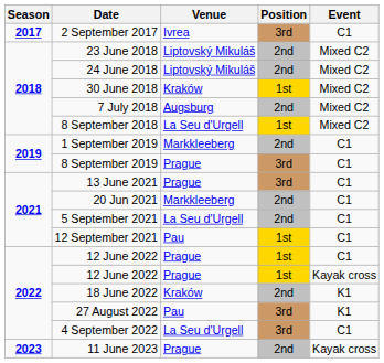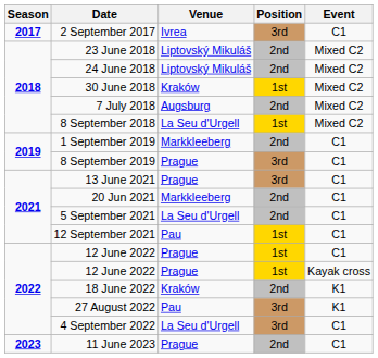11 June 2023 | Event: Kayak cross -> C1
